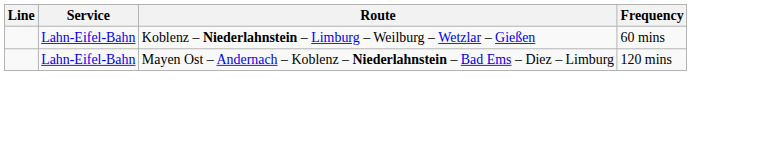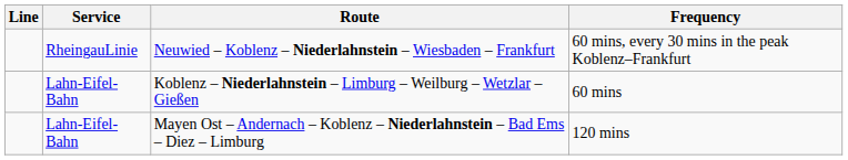+ row: RheingauLinie | Neuwied – Koblenz – Niederlahnstein – Wiesbaden – Frankfurt | 60 mins, every 30 mins in the peak Koblenz–Frankfurt
